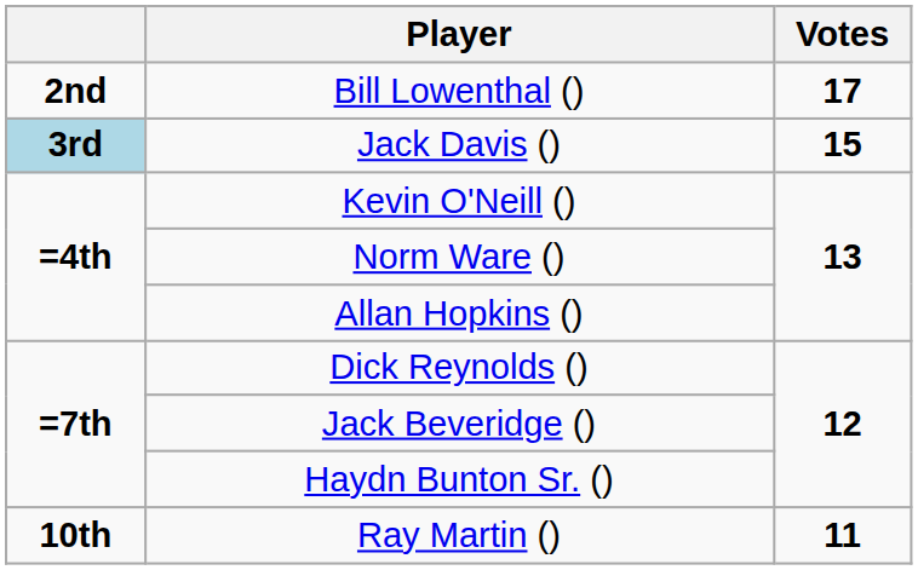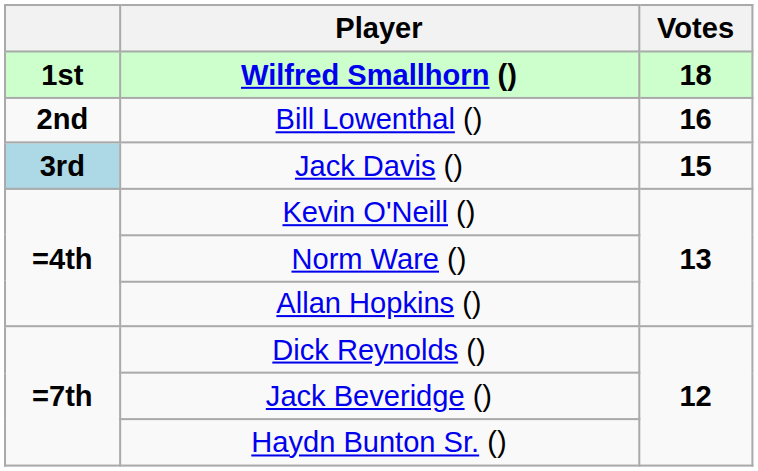+ row: 1st | Wilfred Smallhorn () | 18
Bill Lowenthal () | Votes: 17 -> 16
- row: 10th | Ray Martin () | 11
